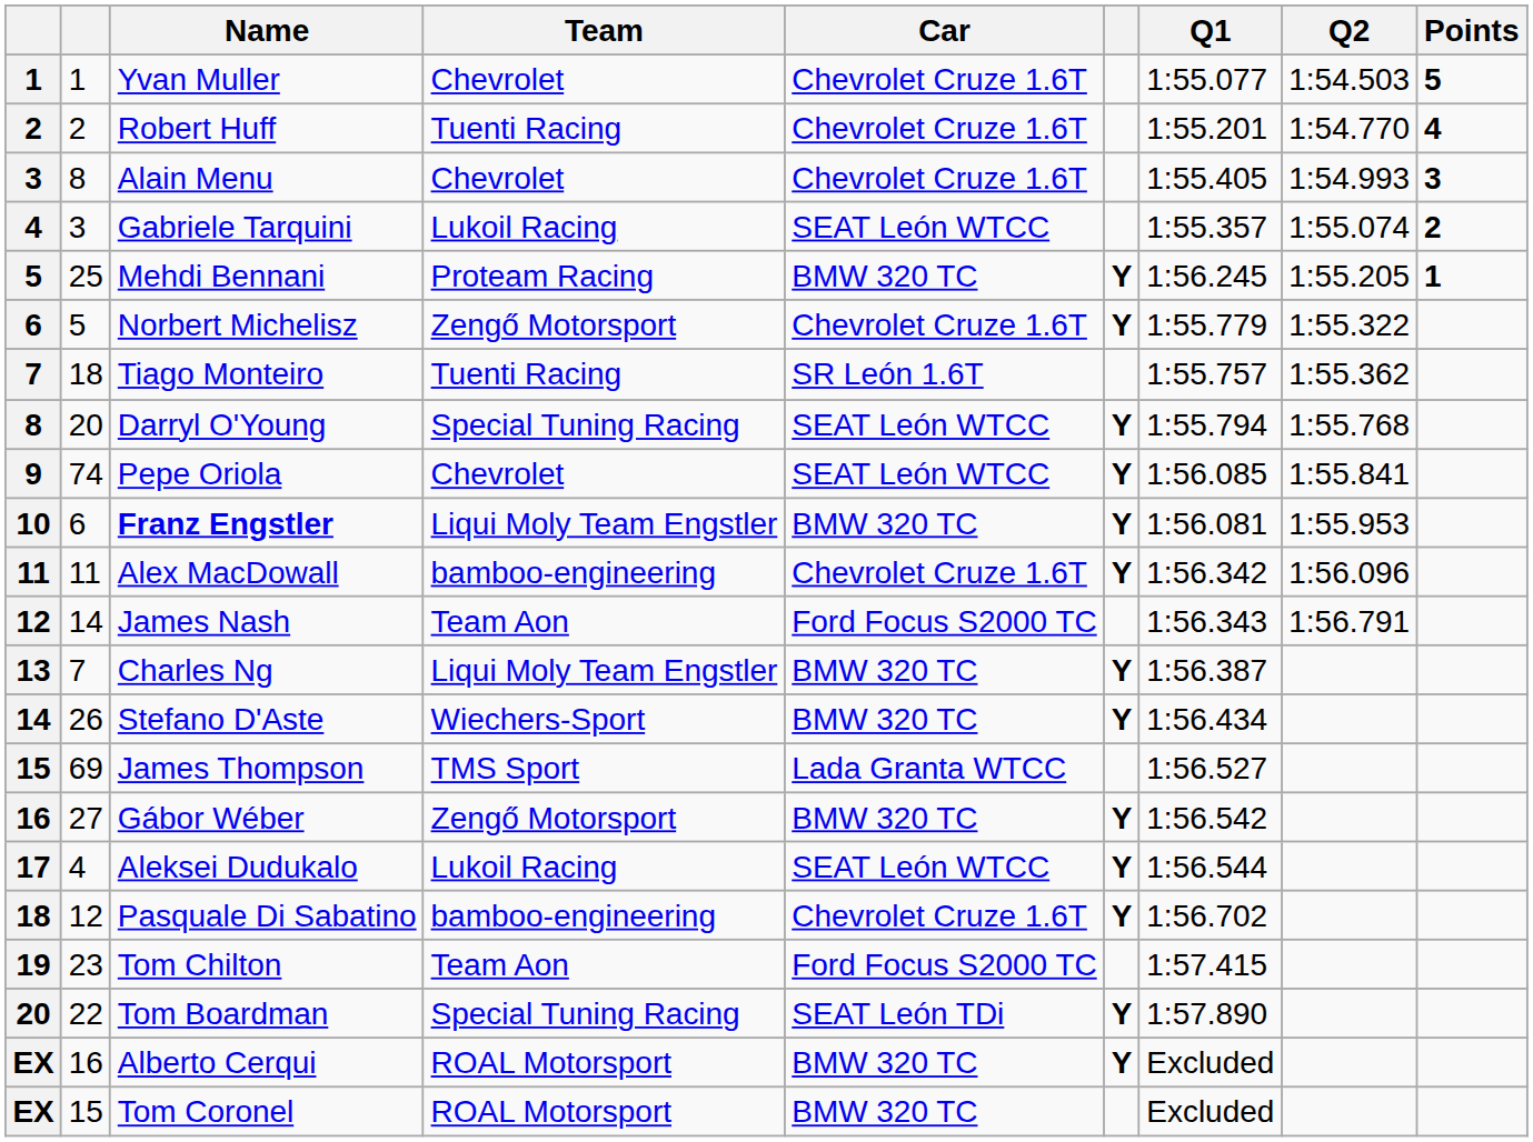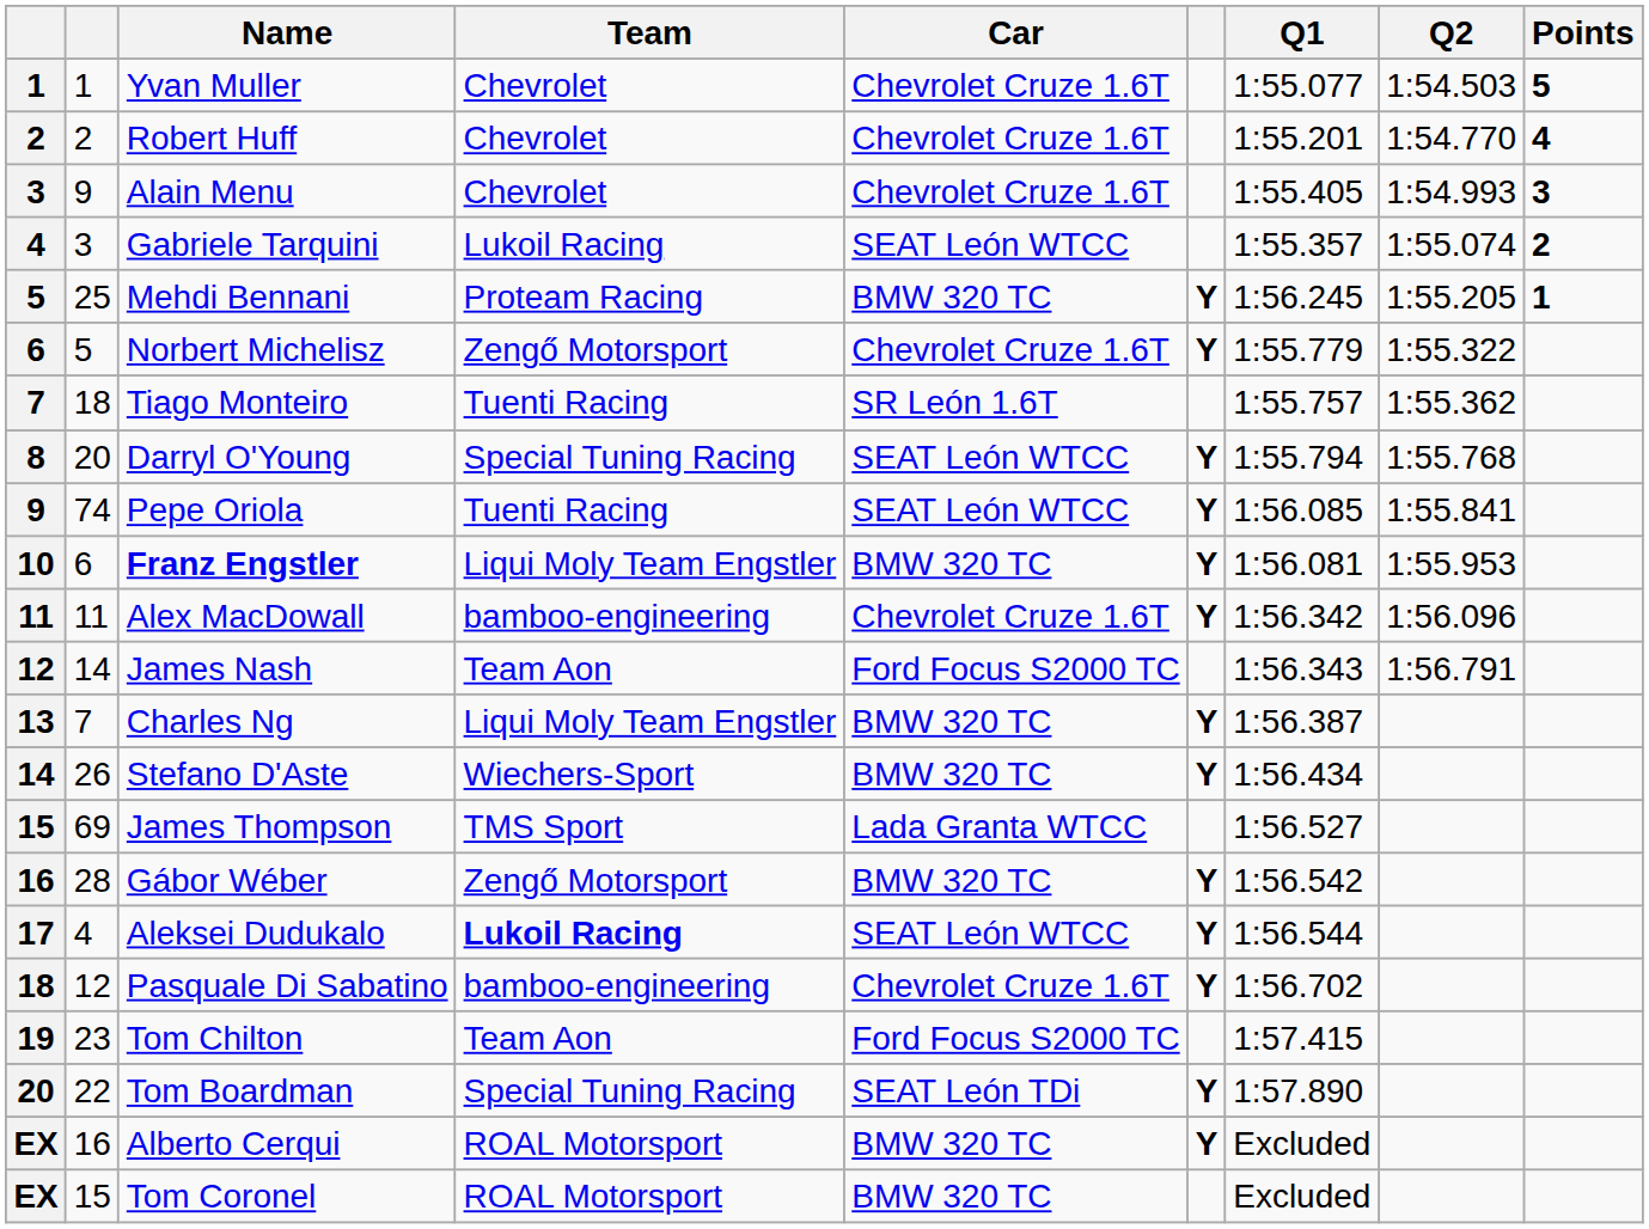Robert Huff | Team: Tuenti Racing -> Chevrolet
Alain Menu | column 2: 8 -> 9
Pepe Oriola | Team: Chevrolet -> Tuenti Racing
Gábor Wéber | column 2: 27 -> 28
Aleksei Dudukalo | Team: normal -> bold
